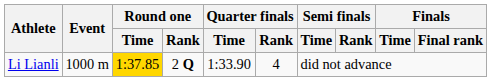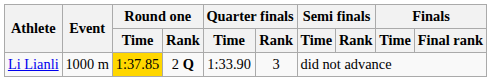Li Lianli | Quarter finals / Rank: 4 -> 3
